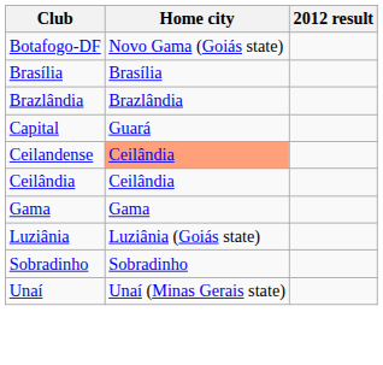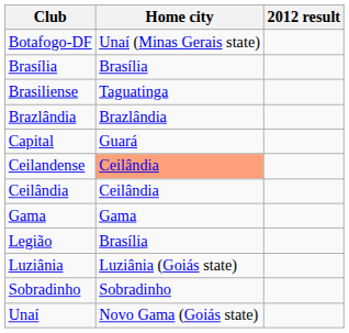Botafogo-DF | Home city: Novo Gama (Goiás state) -> Unaí (Minas Gerais state)
+ row: Brasiliense | Taguatinga
+ row: Legião | Brasília
Unaí | Home city: Unaí (Minas Gerais state) -> Novo Gama (Goiás state)
